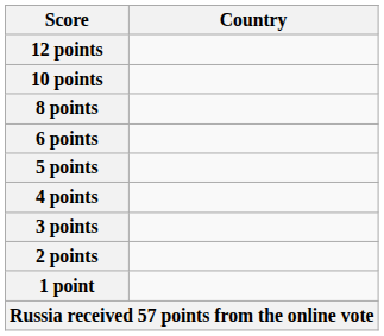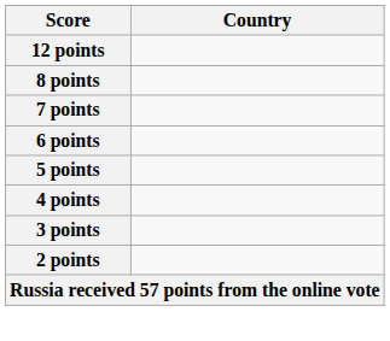- row: 10 points
+ row: 7 points
- row: 1 point
